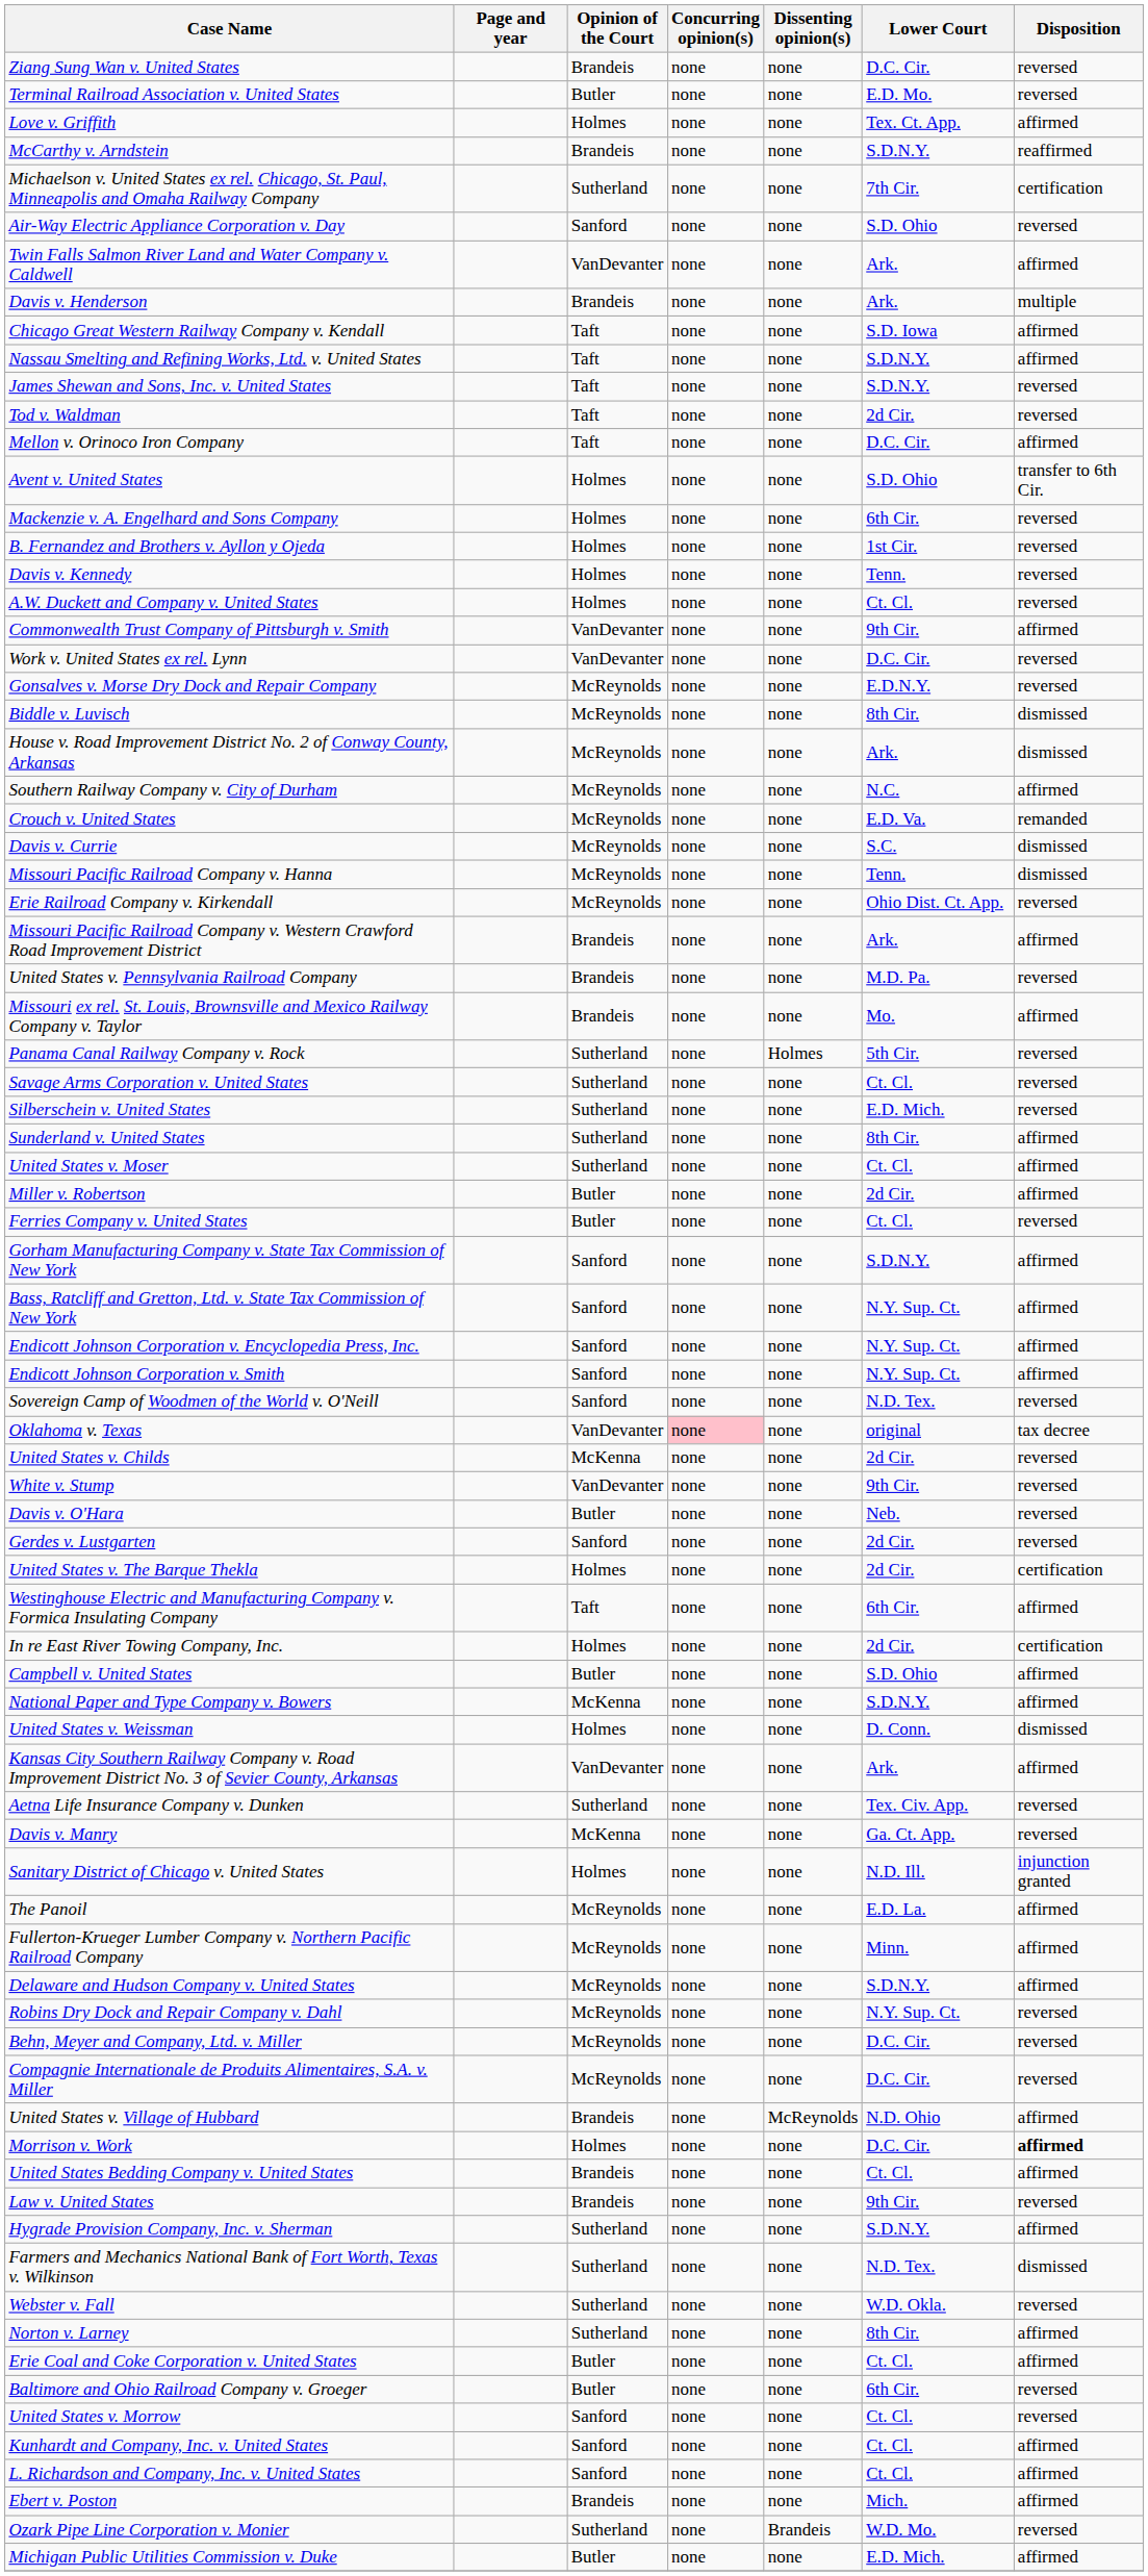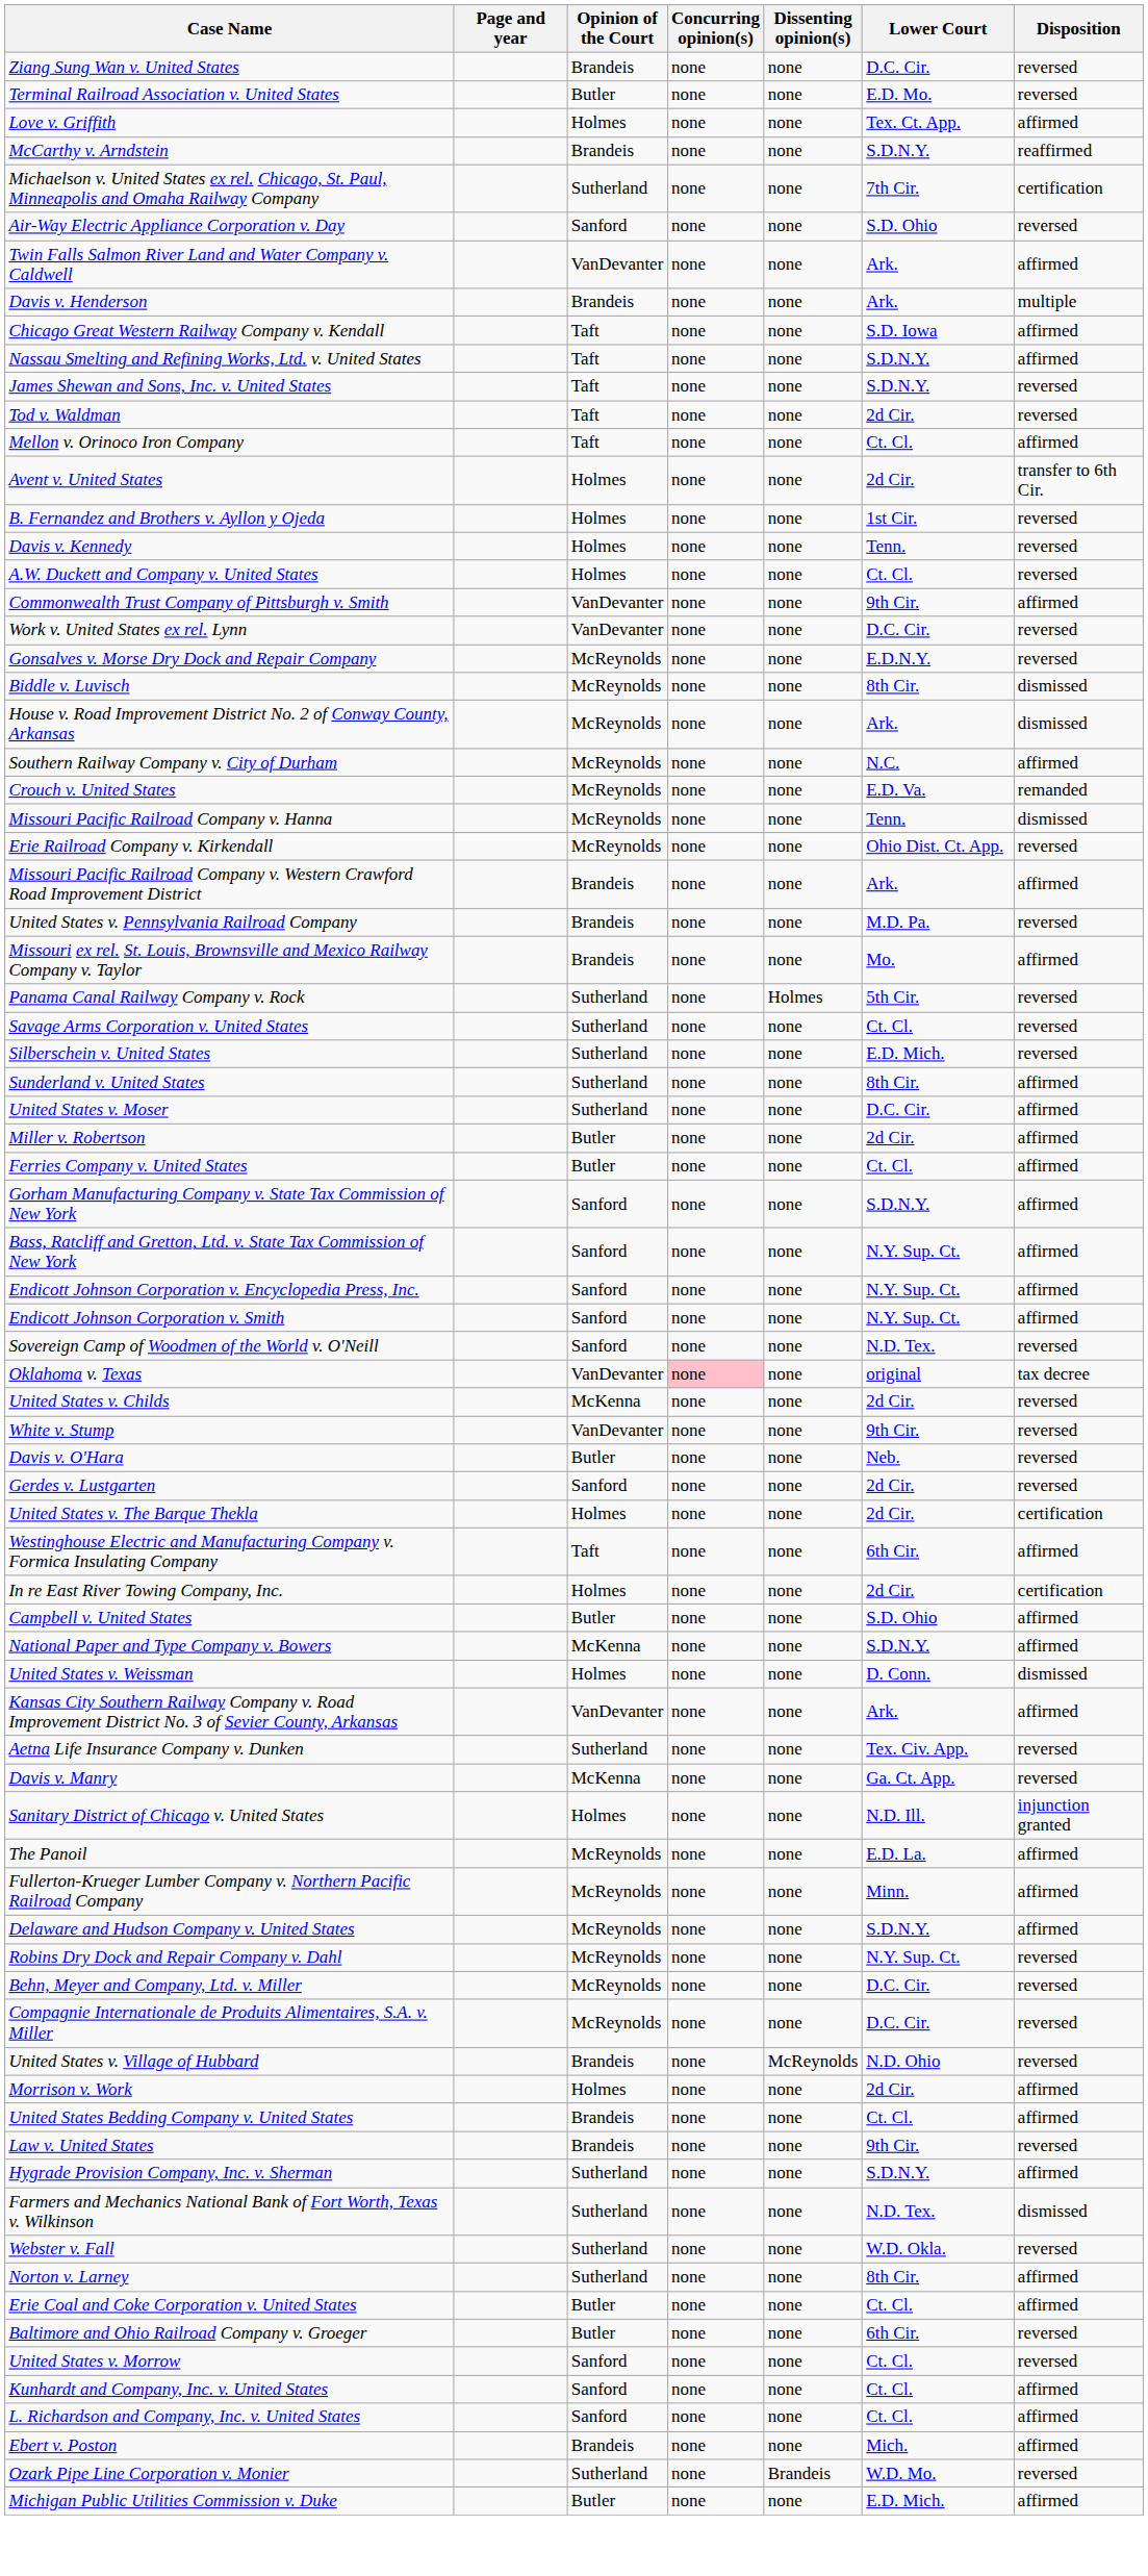Mellon v. Orinoco Iron Company | Lower Court: D.C. Cir. -> Ct. Cl.
Avent v. United States | Lower Court: S.D. Ohio -> 2d Cir.
- row: Mackenzie v. A. Engelhard and Sons Company | Holmes | none | none | 6th Cir. | reversed
- row: Davis v. Currie | McReynolds | none | none | S.C. | dismissed
United States v. Moser | Lower Court: Ct. Cl. -> D.C. Cir.
Ferries Company v. United States | Disposition: reversed -> affirmed
United States v. Village of Hubbard | Disposition: affirmed -> reversed
Morrison v. Work | Lower Court: D.C. Cir. -> 2d Cir.
Morrison v. Work | Disposition: bold -> normal
